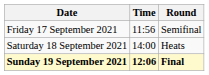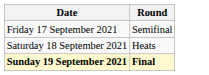- column: Time | 11:56 | 14:00 | 12:06
